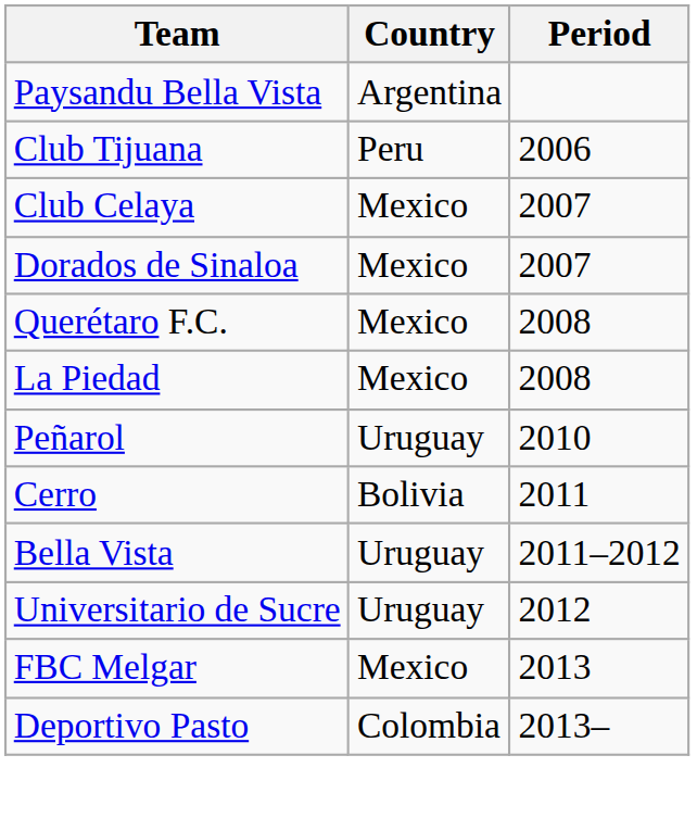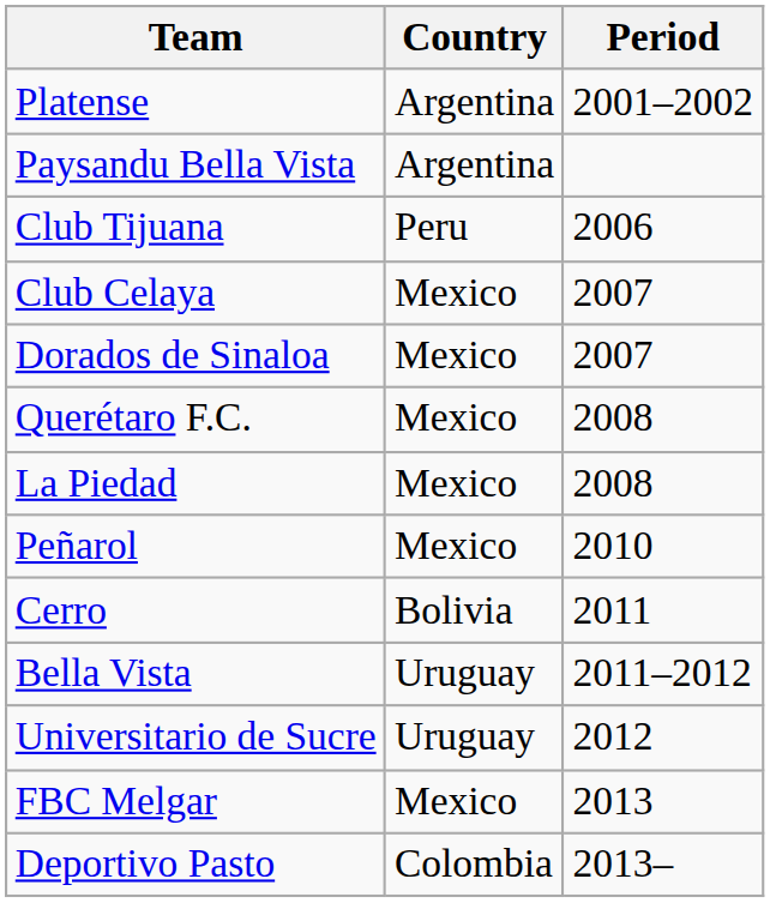+ row: Platense | Argentina | 2001–2002
Peñarol | Country: Uruguay -> Mexico
